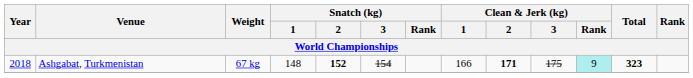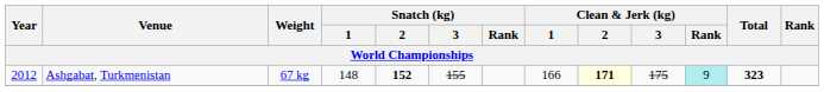Ashgabat, Turkmenistan | Year: 2018 -> 2012
Ashgabat, Turkmenistan | Snatch (kg) / 3: 154 -> 155
Ashgabat, Turkmenistan | Clean & Jerk (kg) / 2: no background -> lightyellow background
